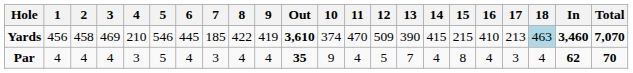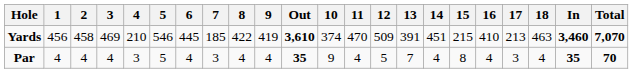Yards | 13: 390 -> 391
Yards | 14: 415 -> 451
Yards | 18: lightblue background -> no background
Par | In: 62 -> 35
